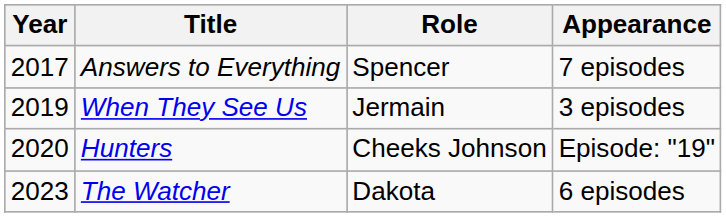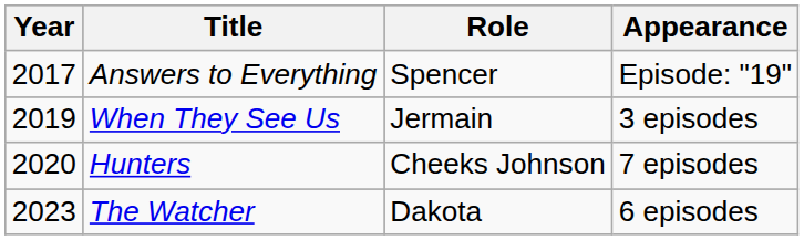Answers to Everything | Appearance: 7 episodes -> Episode: "19"
Hunters | Appearance: Episode: "19" -> 7 episodes
